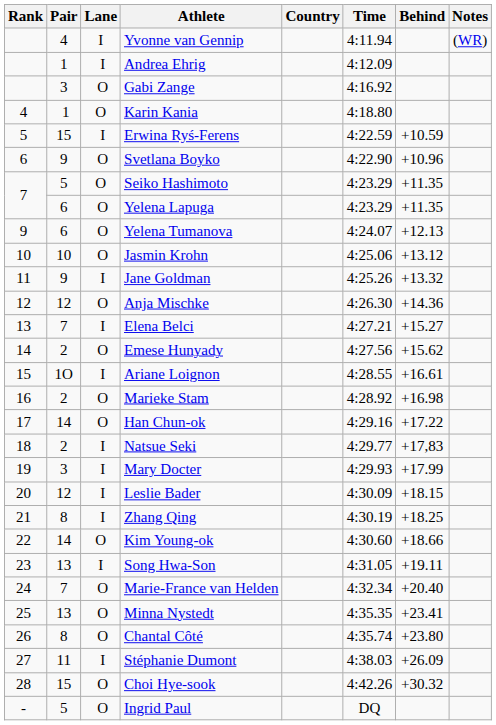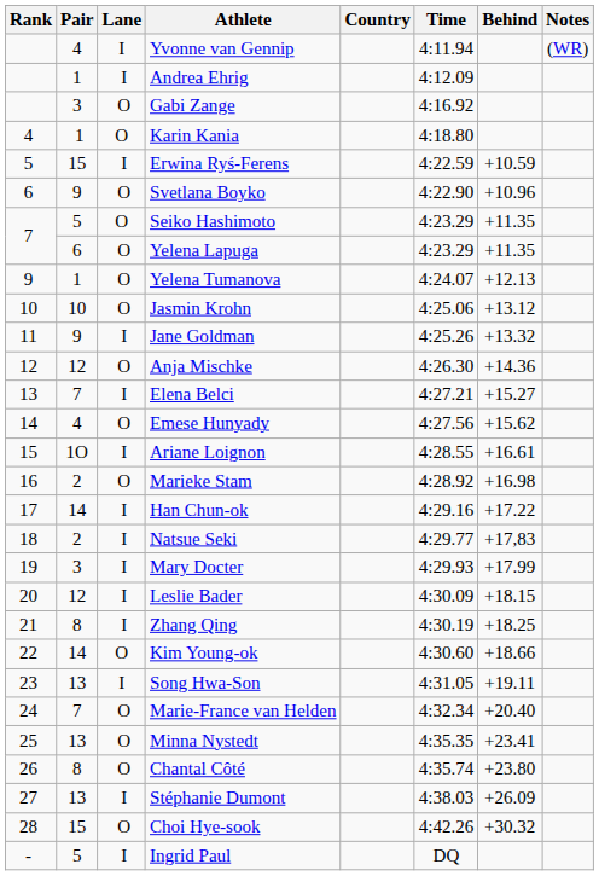Yelena Tumanova | Pair: 6 -> 1
Emese Hunyady | Pair: 2 -> 4
Han Chun-ok | Lane: O -> I
Stéphanie Dumont | Pair: 11 -> 13
Ingrid Paul | Lane: O -> I
